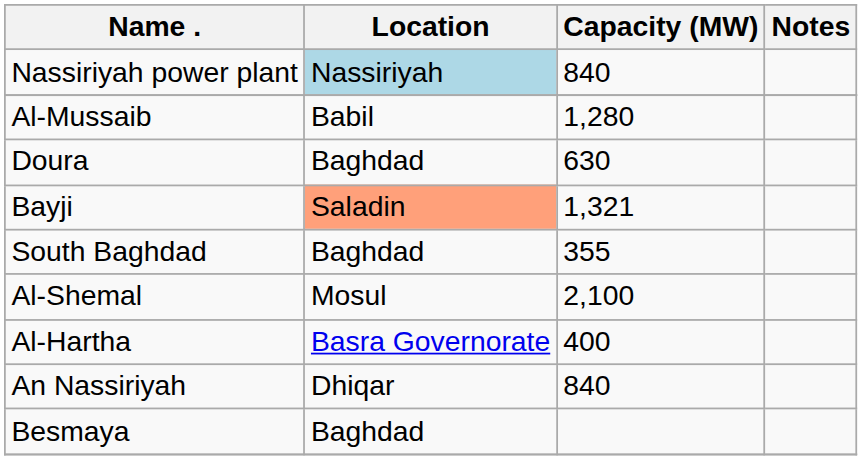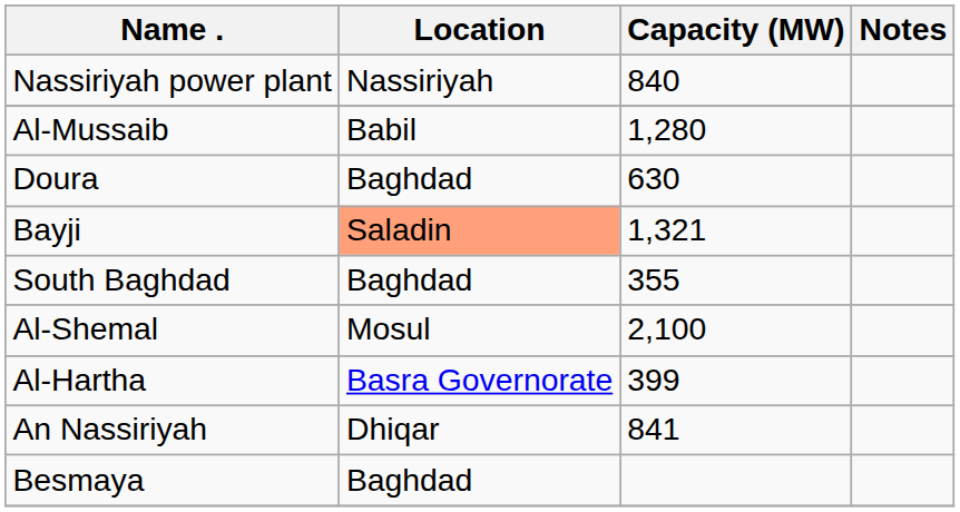Nassiriyah power plant | Location: lightblue background -> no background
Al-Hartha | Capacity (MW): 400 -> 399
An Nassiriyah | Capacity (MW): 840 -> 841
